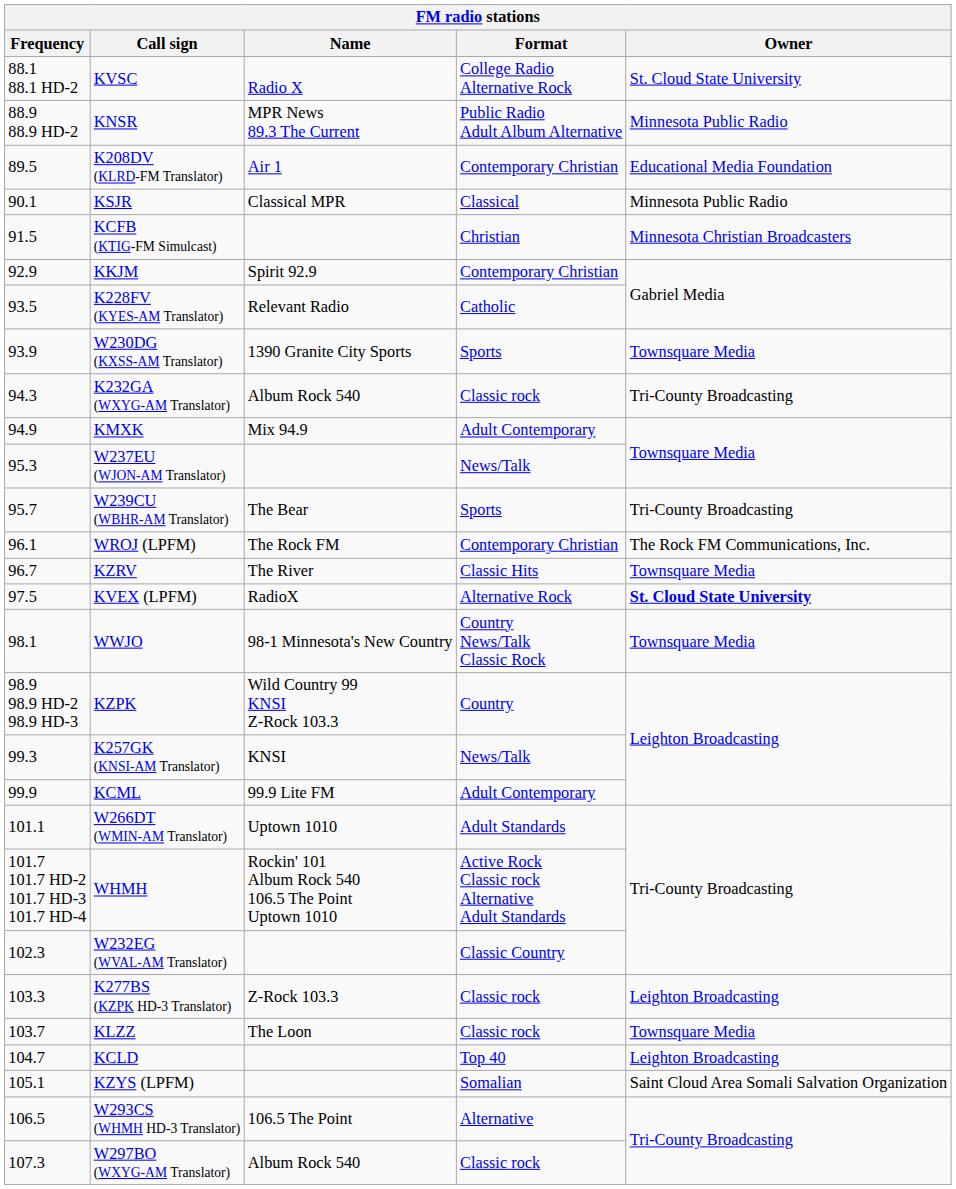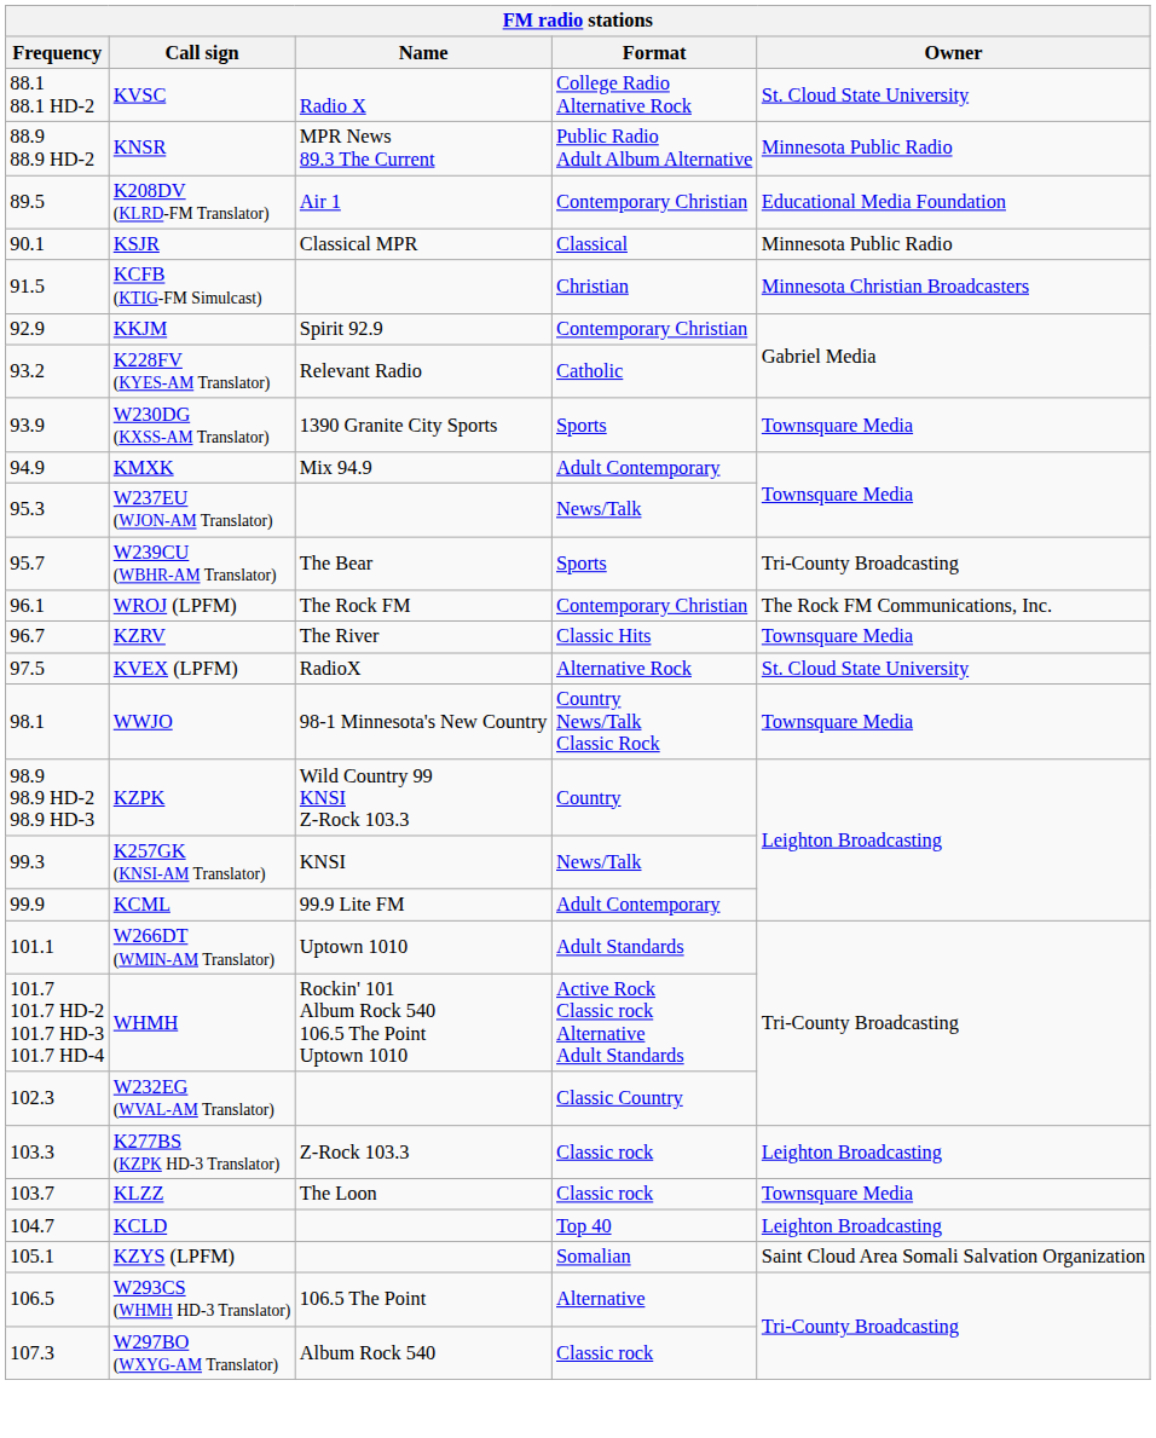K228FV (KYES-AM Translator) | Frequency: 93.5 -> 93.2
- row: 94.3 | K232GA (WXYG-AM Translator) | Album Rock 540 | Classic rock | Tri-County Broadcasting
KVEX (LPFM) | Owner: bold -> normal
